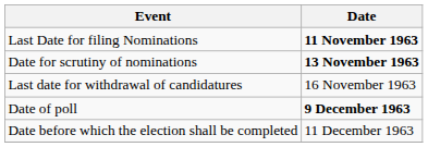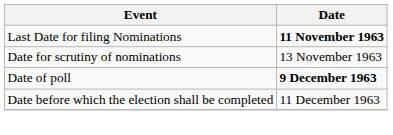Date for scrutiny of nominations | Date: bold -> normal
- row: Last date for withdrawal of candidatures | 16 November 1963
